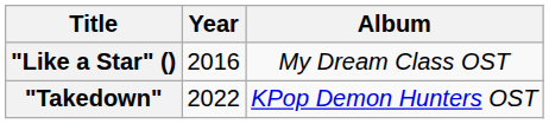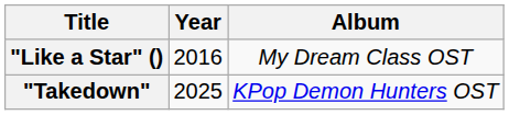"Takedown" | Year: 2022 -> 2025
